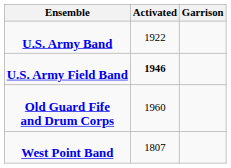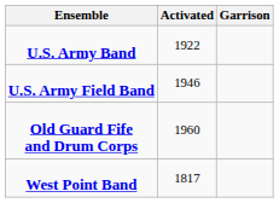U.S. Army Field Band | Activated: bold -> normal
West Point Band | Activated: 1807 -> 1817
